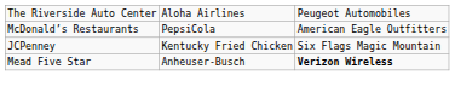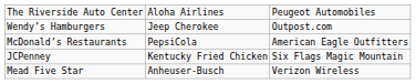+ row: Wendy’s Hamburgers | Jeep Cherokee | Outpost.com
Mead Five Star | column 3: bold -> normal
